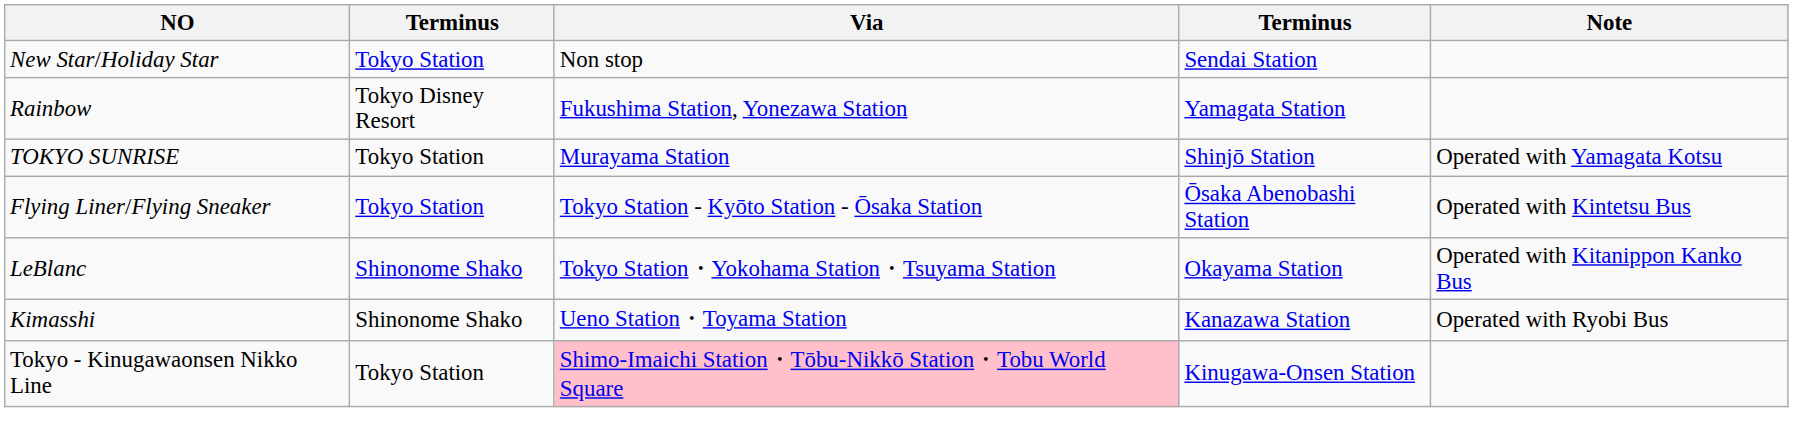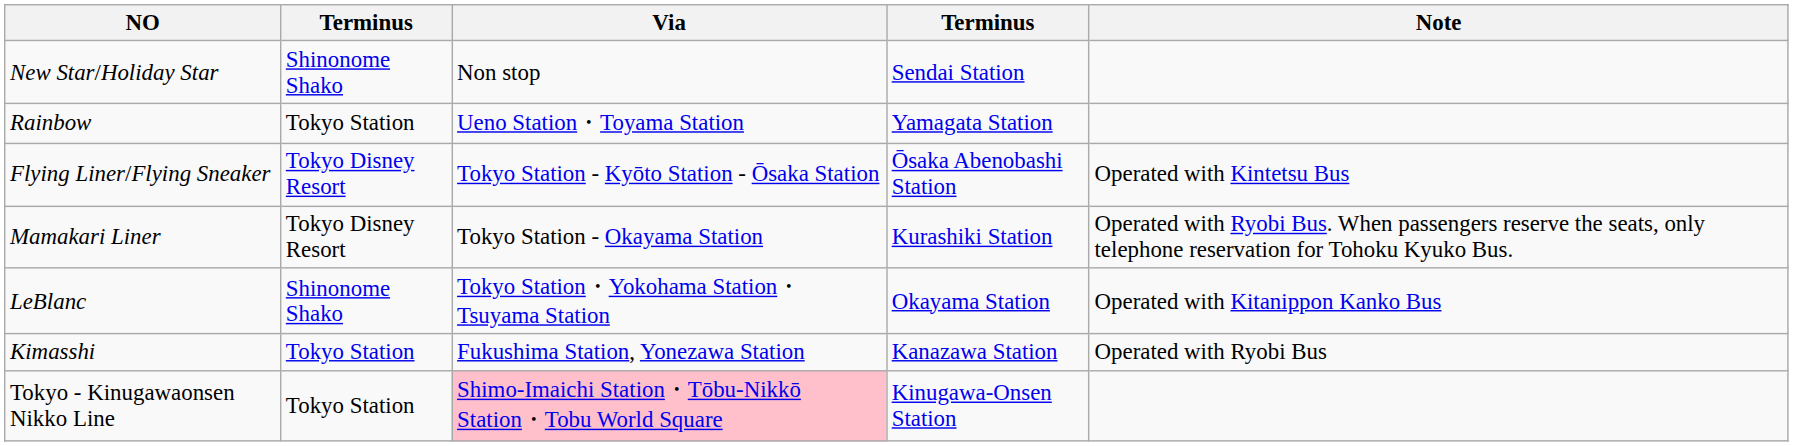New Star/Holiday Star | column 2: Tokyo Station -> Shinonome Shako
Rainbow | column 2: Tokyo Disney Resort -> Tokyo Station
Rainbow | Via: Fukushima Station, Yonezawa Station -> Ueno Station・Toyama Station
- row: TOKYO SUNRISE | Tokyo Station | Murayama Station | Shinjō Station | Operated with Yamagata Kotsu
Flying Liner/Flying Sneaker | column 2: Tokyo Station -> Tokyo Disney Resort
+ row: Mamakari Liner | Tokyo Disney Resort | Tokyo Station - Okayama Station | Kurashiki Station | Operated with Ryobi Bus. When passengers reserve the seats, only telephone reservation for Tohoku Kyuko Bus.
Kimasshi | column 2: Shinonome Shako -> Tokyo Station
Kimasshi | Via: Ueno Station・Toyama Station -> Fukushima Station, Yonezawa Station
